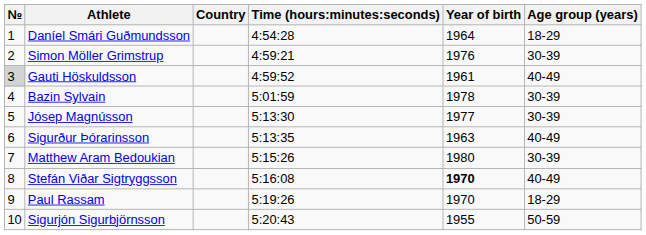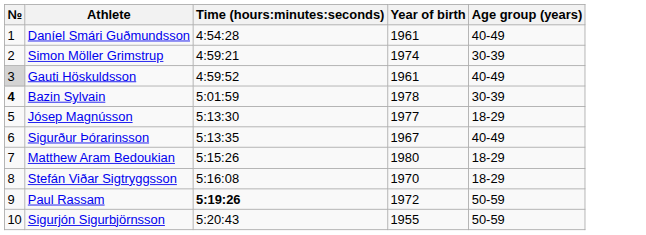- column: Country
Daníel Smári Guðmundsson | Year of birth: 1964 -> 1961
Daníel Smári Guðmundsson | Age group (years): 18-29 -> 40-49
Simon Möller Grimstrup | Year of birth: 1976 -> 1974
Bazin Sylvain | №: normal -> bold
Jósep Magnússon | Age group (years): 30-39 -> 18-29
Sigurður Þórarinsson | Year of birth: 1963 -> 1967
Matthew Aram Bedoukian | Age group (years): 30-39 -> 18-29
Stefán Viðar Sigtryggsson | Year of birth: bold -> normal
Stefán Viðar Sigtryggsson | Age group (years): 40-49 -> 18-29
Paul Rassam | Time (hours:minutes:seconds): normal -> bold
Paul Rassam | Year of birth: 1970 -> 1972
Paul Rassam | Age group (years): 18-29 -> 50-59
